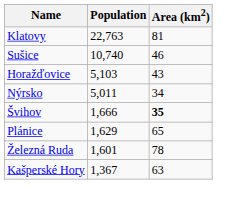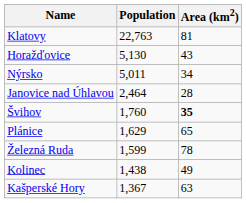- row: Sušice | 10,740 | 46
Horažďovice | Population: 5,103 -> 5,130
+ row: Janovice nad Úhlavou | 2,464 | 28
Švihov | Population: 1,666 -> 1,760
Železná Ruda | Population: 1,601 -> 1,599
+ row: Kolinec | 1,438 | 49
